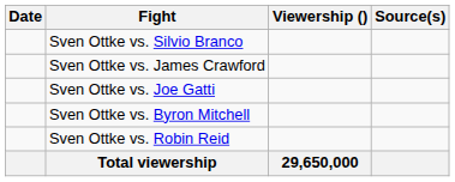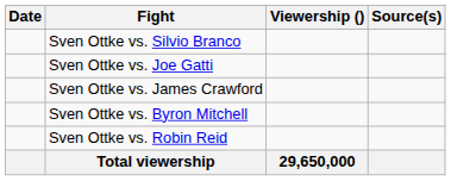rows swapped: Sven Ottke vs. James Crawford <-> Sven Ottke vs. Joe Gatti
